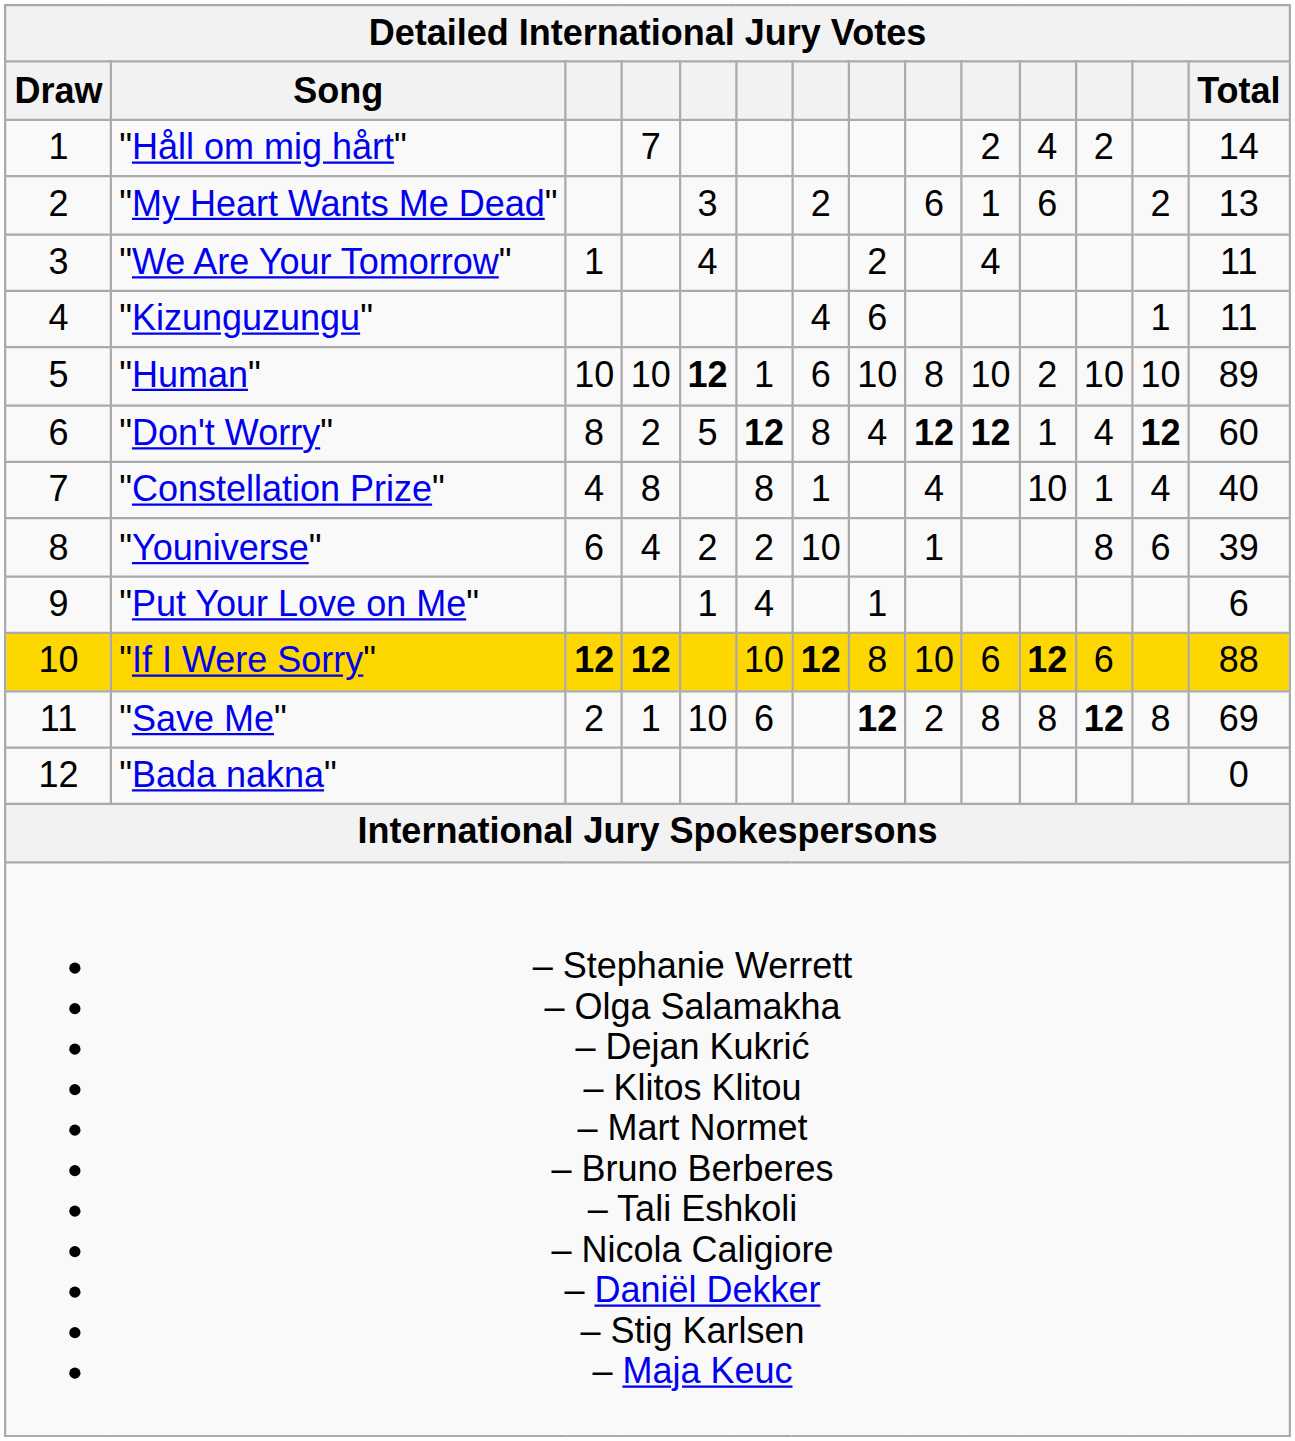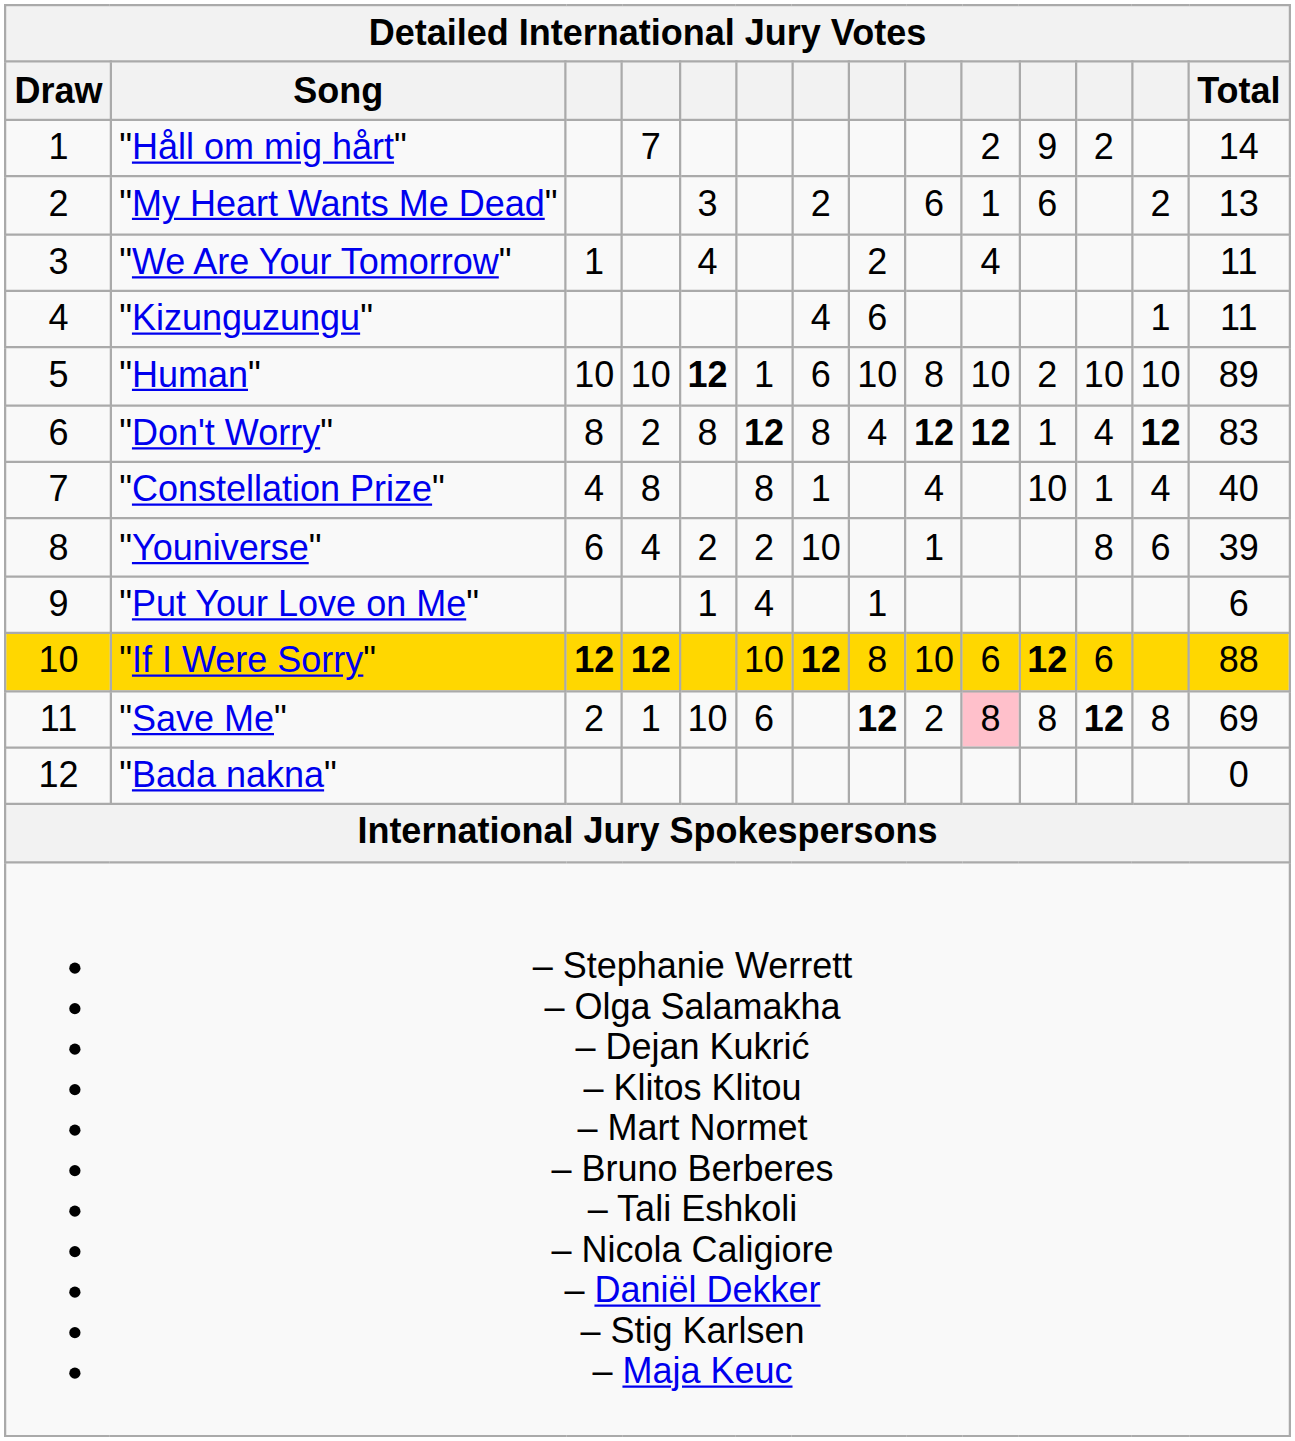"Håll om mig hårt" | column 11: 4 -> 9
"Don't Worry" | column 5: 5 -> 8
"Don't Worry" | Total: 60 -> 83
"Save Me" | column 10: no background -> pink background
